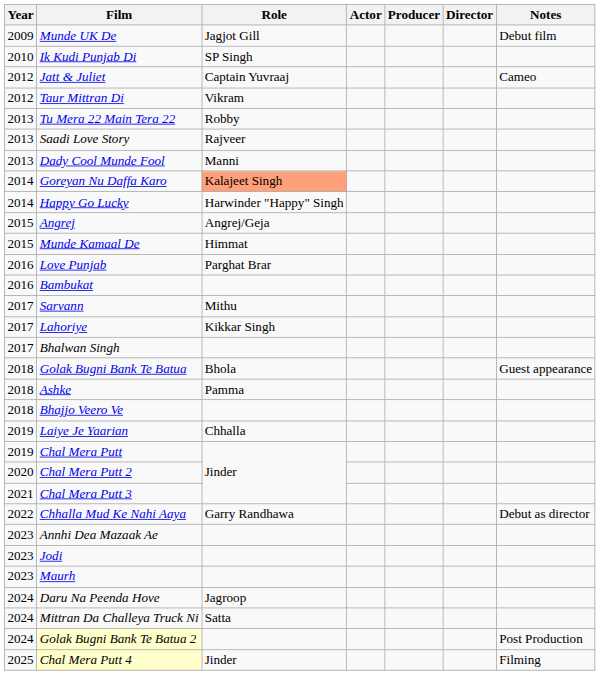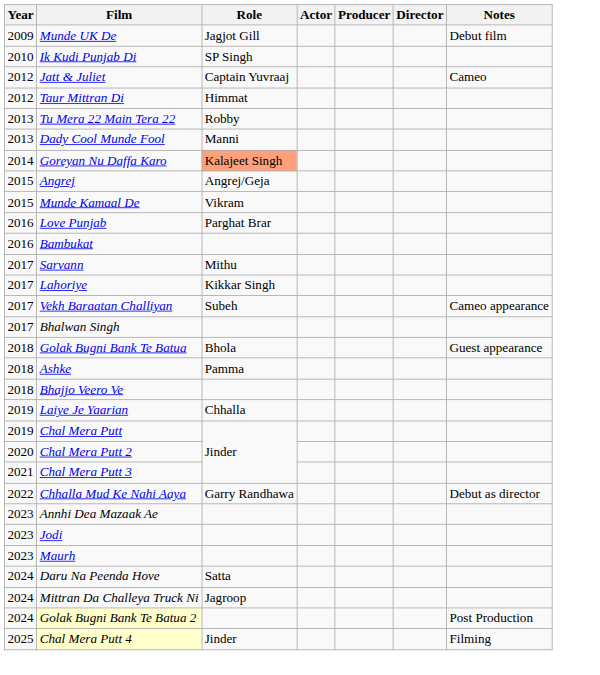Taur Mittran Di | Role: Vikram -> Himmat
- row: 2013 | Saadi Love Story | Rajveer
- row: 2014 | Happy Go Lucky | Harwinder "Happy" Singh
Munde Kamaal De | Role: Himmat -> Vikram
+ row: 2017 | Vekh Baraatan Challiyan | Subeh | Cameo appearance
Daru Na Peenda Hove | Role: Jagroop -> Satta
Mittran Da Challeya Truck Ni | Role: Satta -> Jagroop
